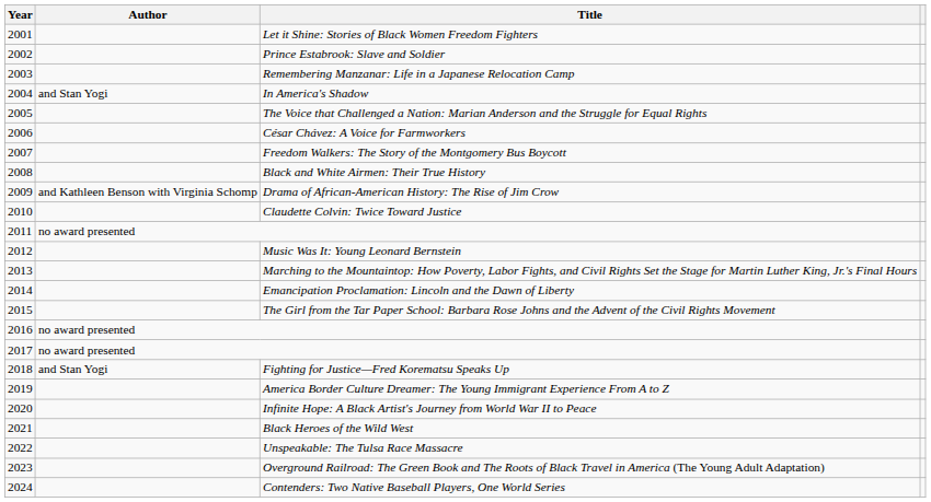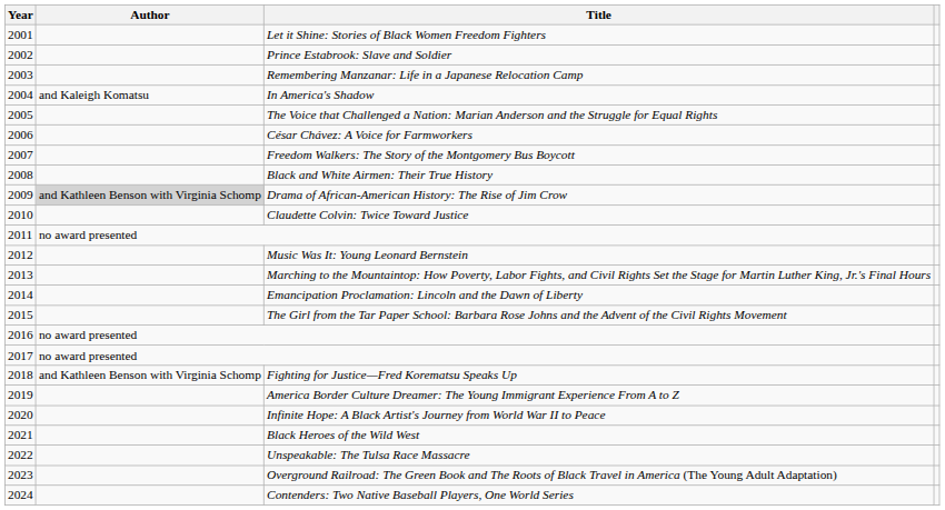In America's Shadow | Author: and Stan Yogi -> and Kaleigh Komatsu
Drama of African-American History: The Rise of Jim Crow | Author: no background -> lightgrey background
Fighting for Justice—Fred Korematsu Speaks Up | Author: and Stan Yogi -> and Kathleen Benson with Virginia Schomp
